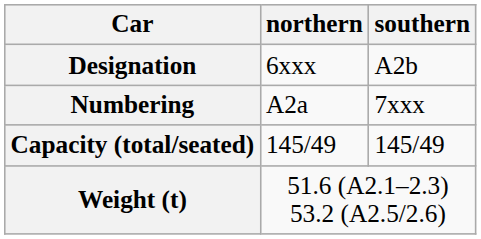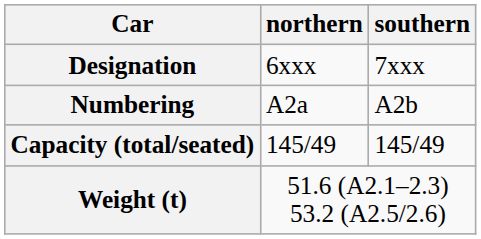Designation | southern: A2b -> 7xxx
Numbering | southern: 7xxx -> A2b
